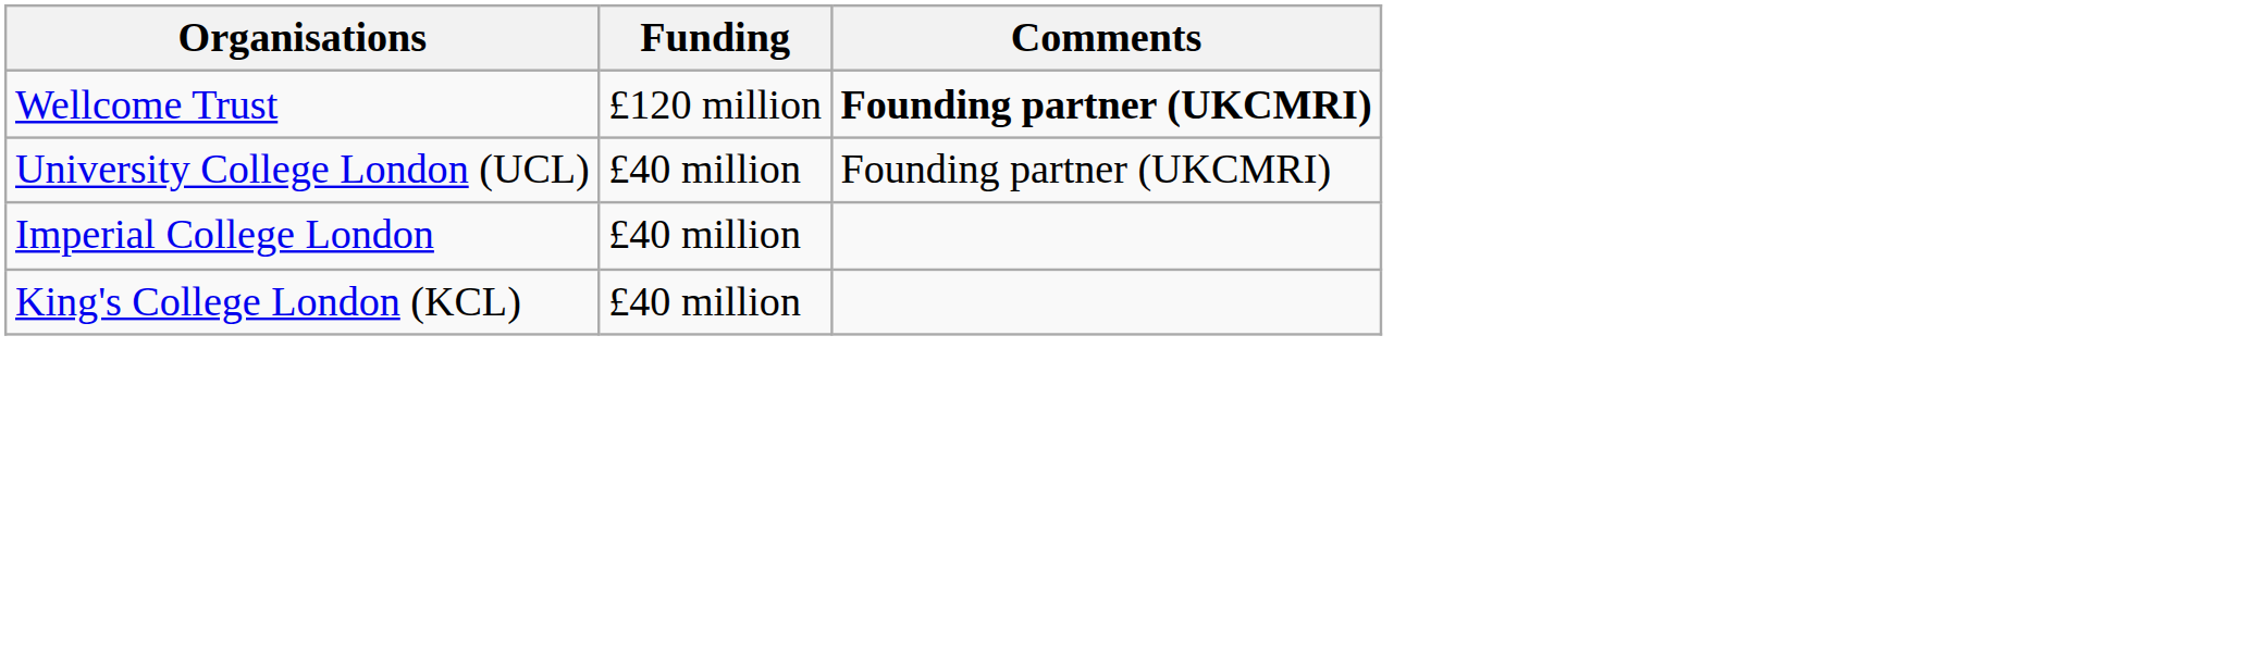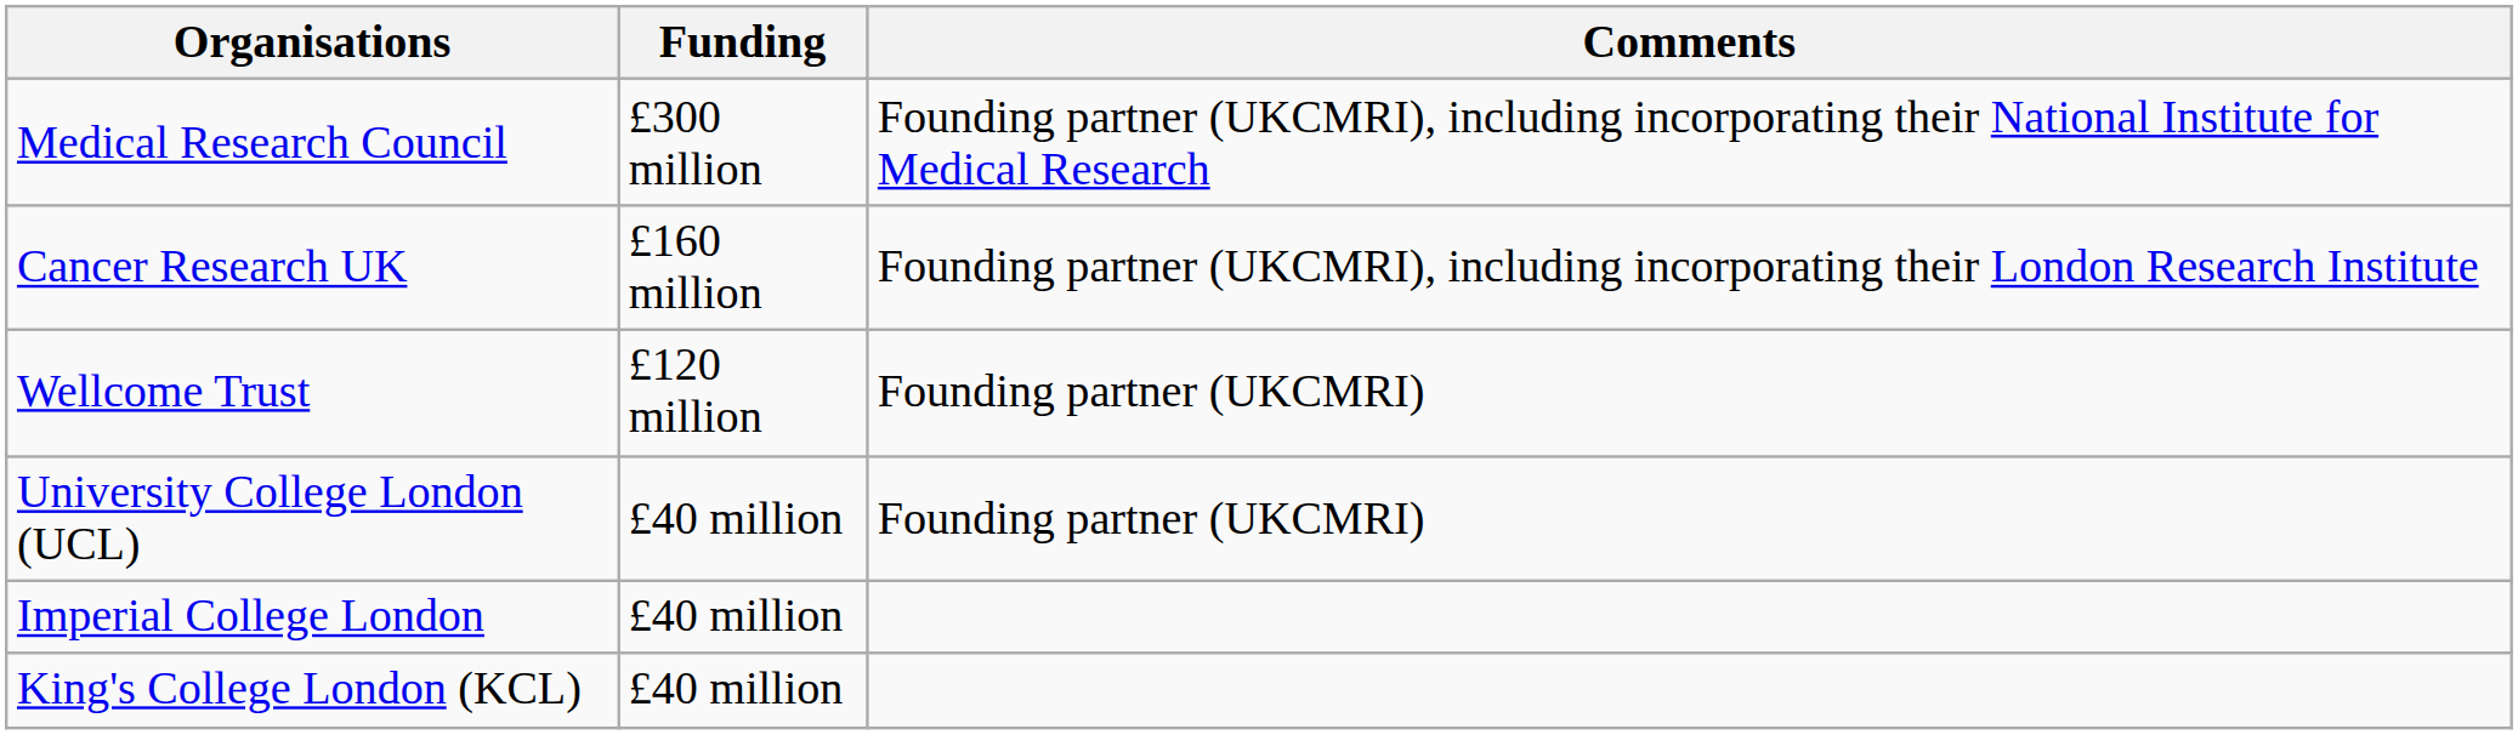+ row: Medical Research Council | £300 million | Founding partner (UKCMRI), including incorporating their National Institute for Medical Research
+ row: Cancer Research UK | £160 million | Founding partner (UKCMRI), including incorporating their London Research Institute
Wellcome Trust | Comments: bold -> normal
